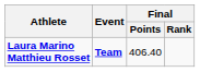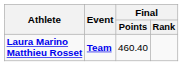Laura Marino Matthieu Rosset | Final / Points: 406.40 -> 460.40
